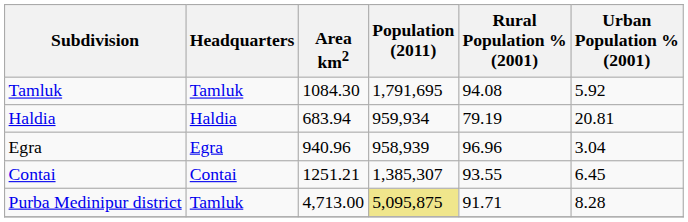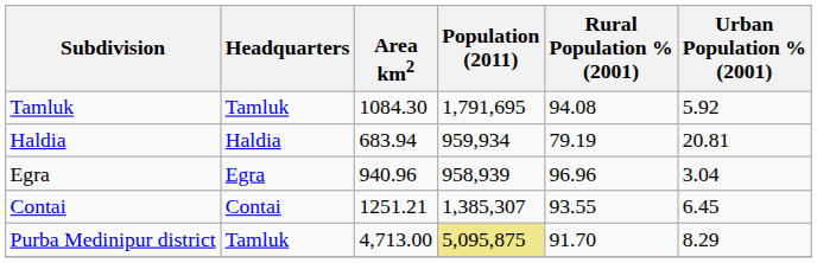Purba Medinipur district | Rural Population % (2001): 91.71 -> 91.70
Purba Medinipur district | Urban Population % (2001): 8.28 -> 8.29
